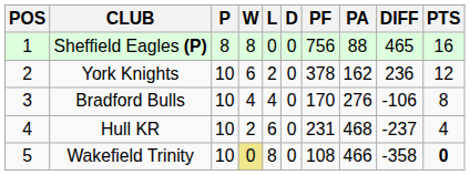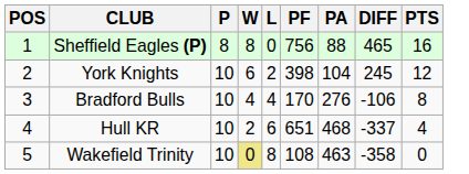- column: D | 0 | 0 | 0 | 0 | 0
York Knights | PF: 378 -> 398
York Knights | PA: 162 -> 104
York Knights | DIFF: 236 -> 245
Hull KR | PF: 231 -> 651
Hull KR | DIFF: -237 -> -337
Wakefield Trinity | PA: 466 -> 463
Wakefield Trinity | PTS: bold -> normal
